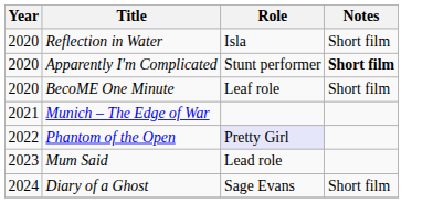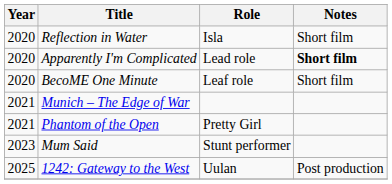Apparently I'm Complicated | Role: Stunt performer -> Lead role
Phantom of the Open | Year: 2022 -> 2021
Phantom of the Open | Role: lavender background -> no background
Mum Said | Role: Lead role -> Stunt performer
- row: 2024 | Diary of a Ghost | Sage Evans | Short film
+ row: 2025 | 1242: Gateway to the West | Uulan | Post production
